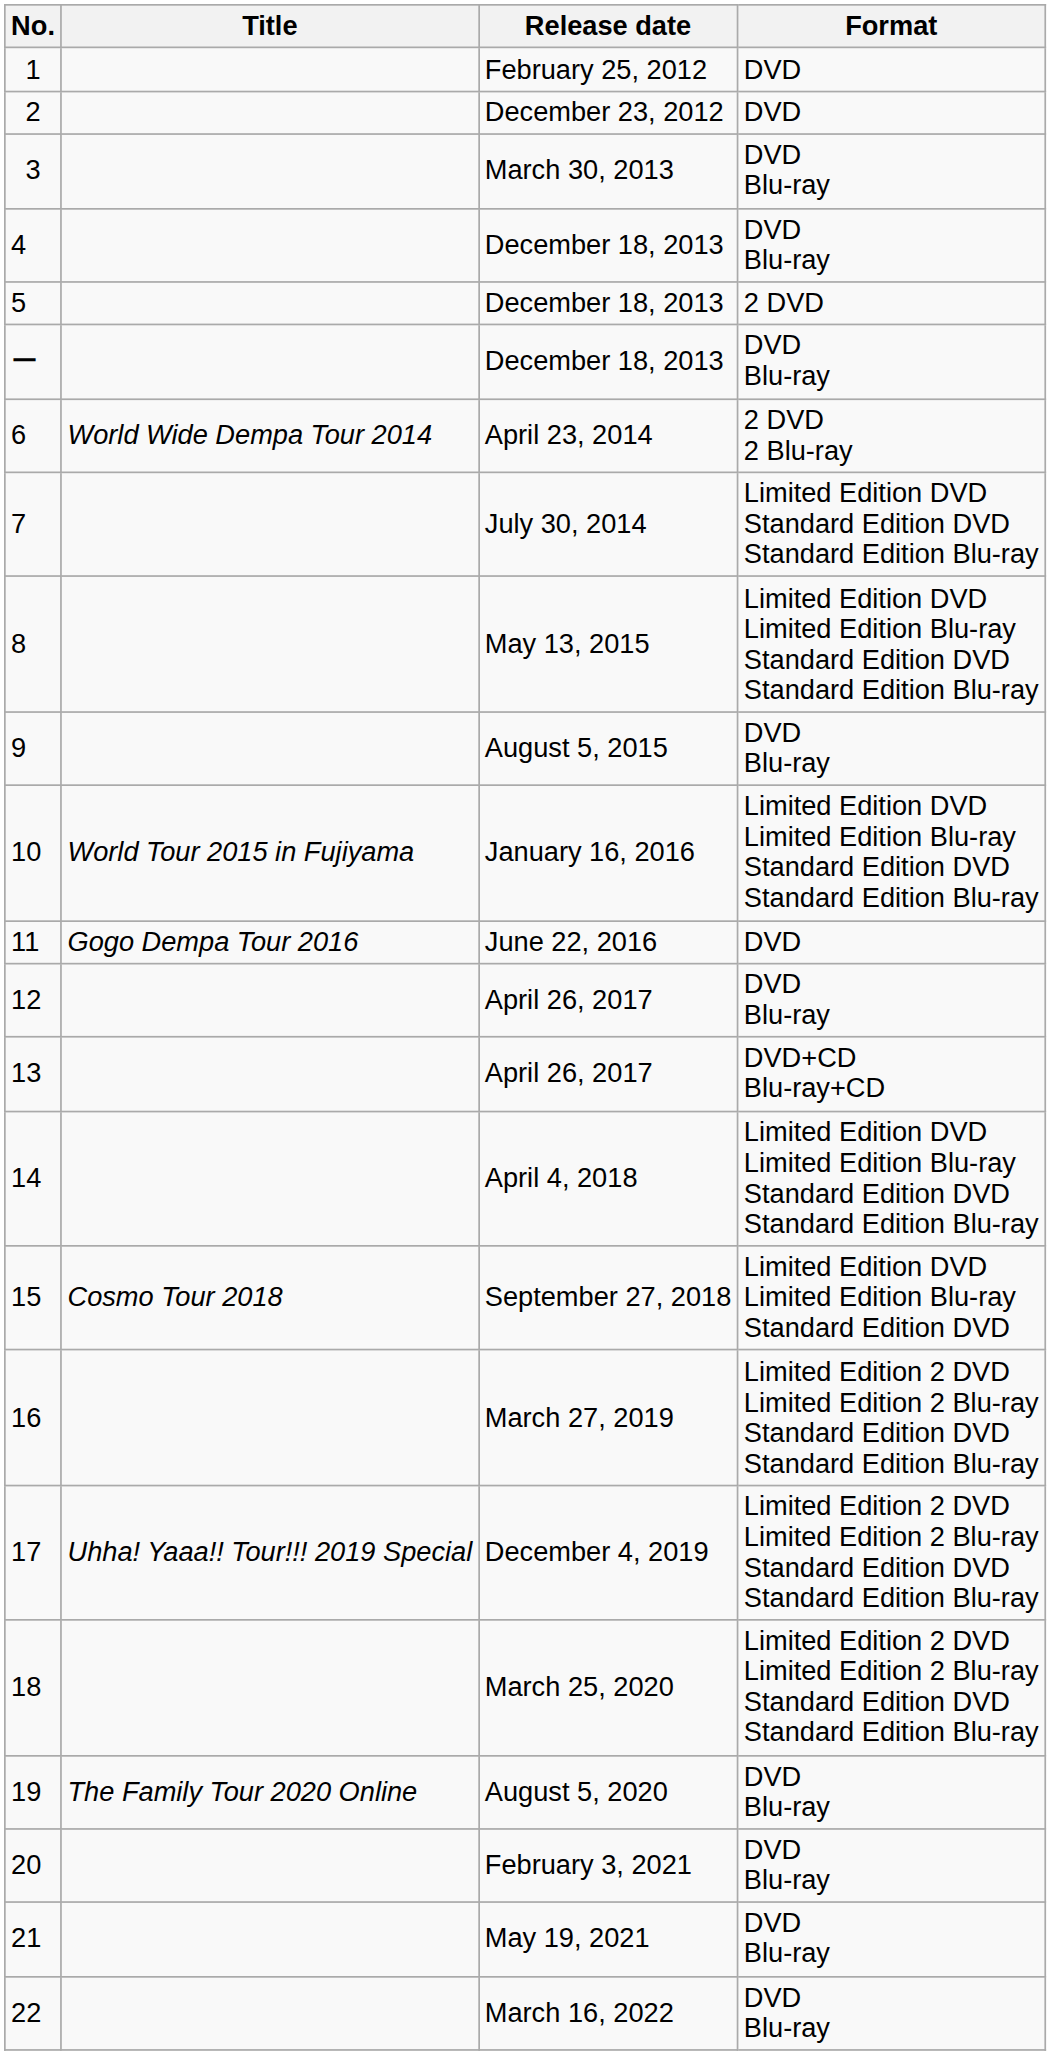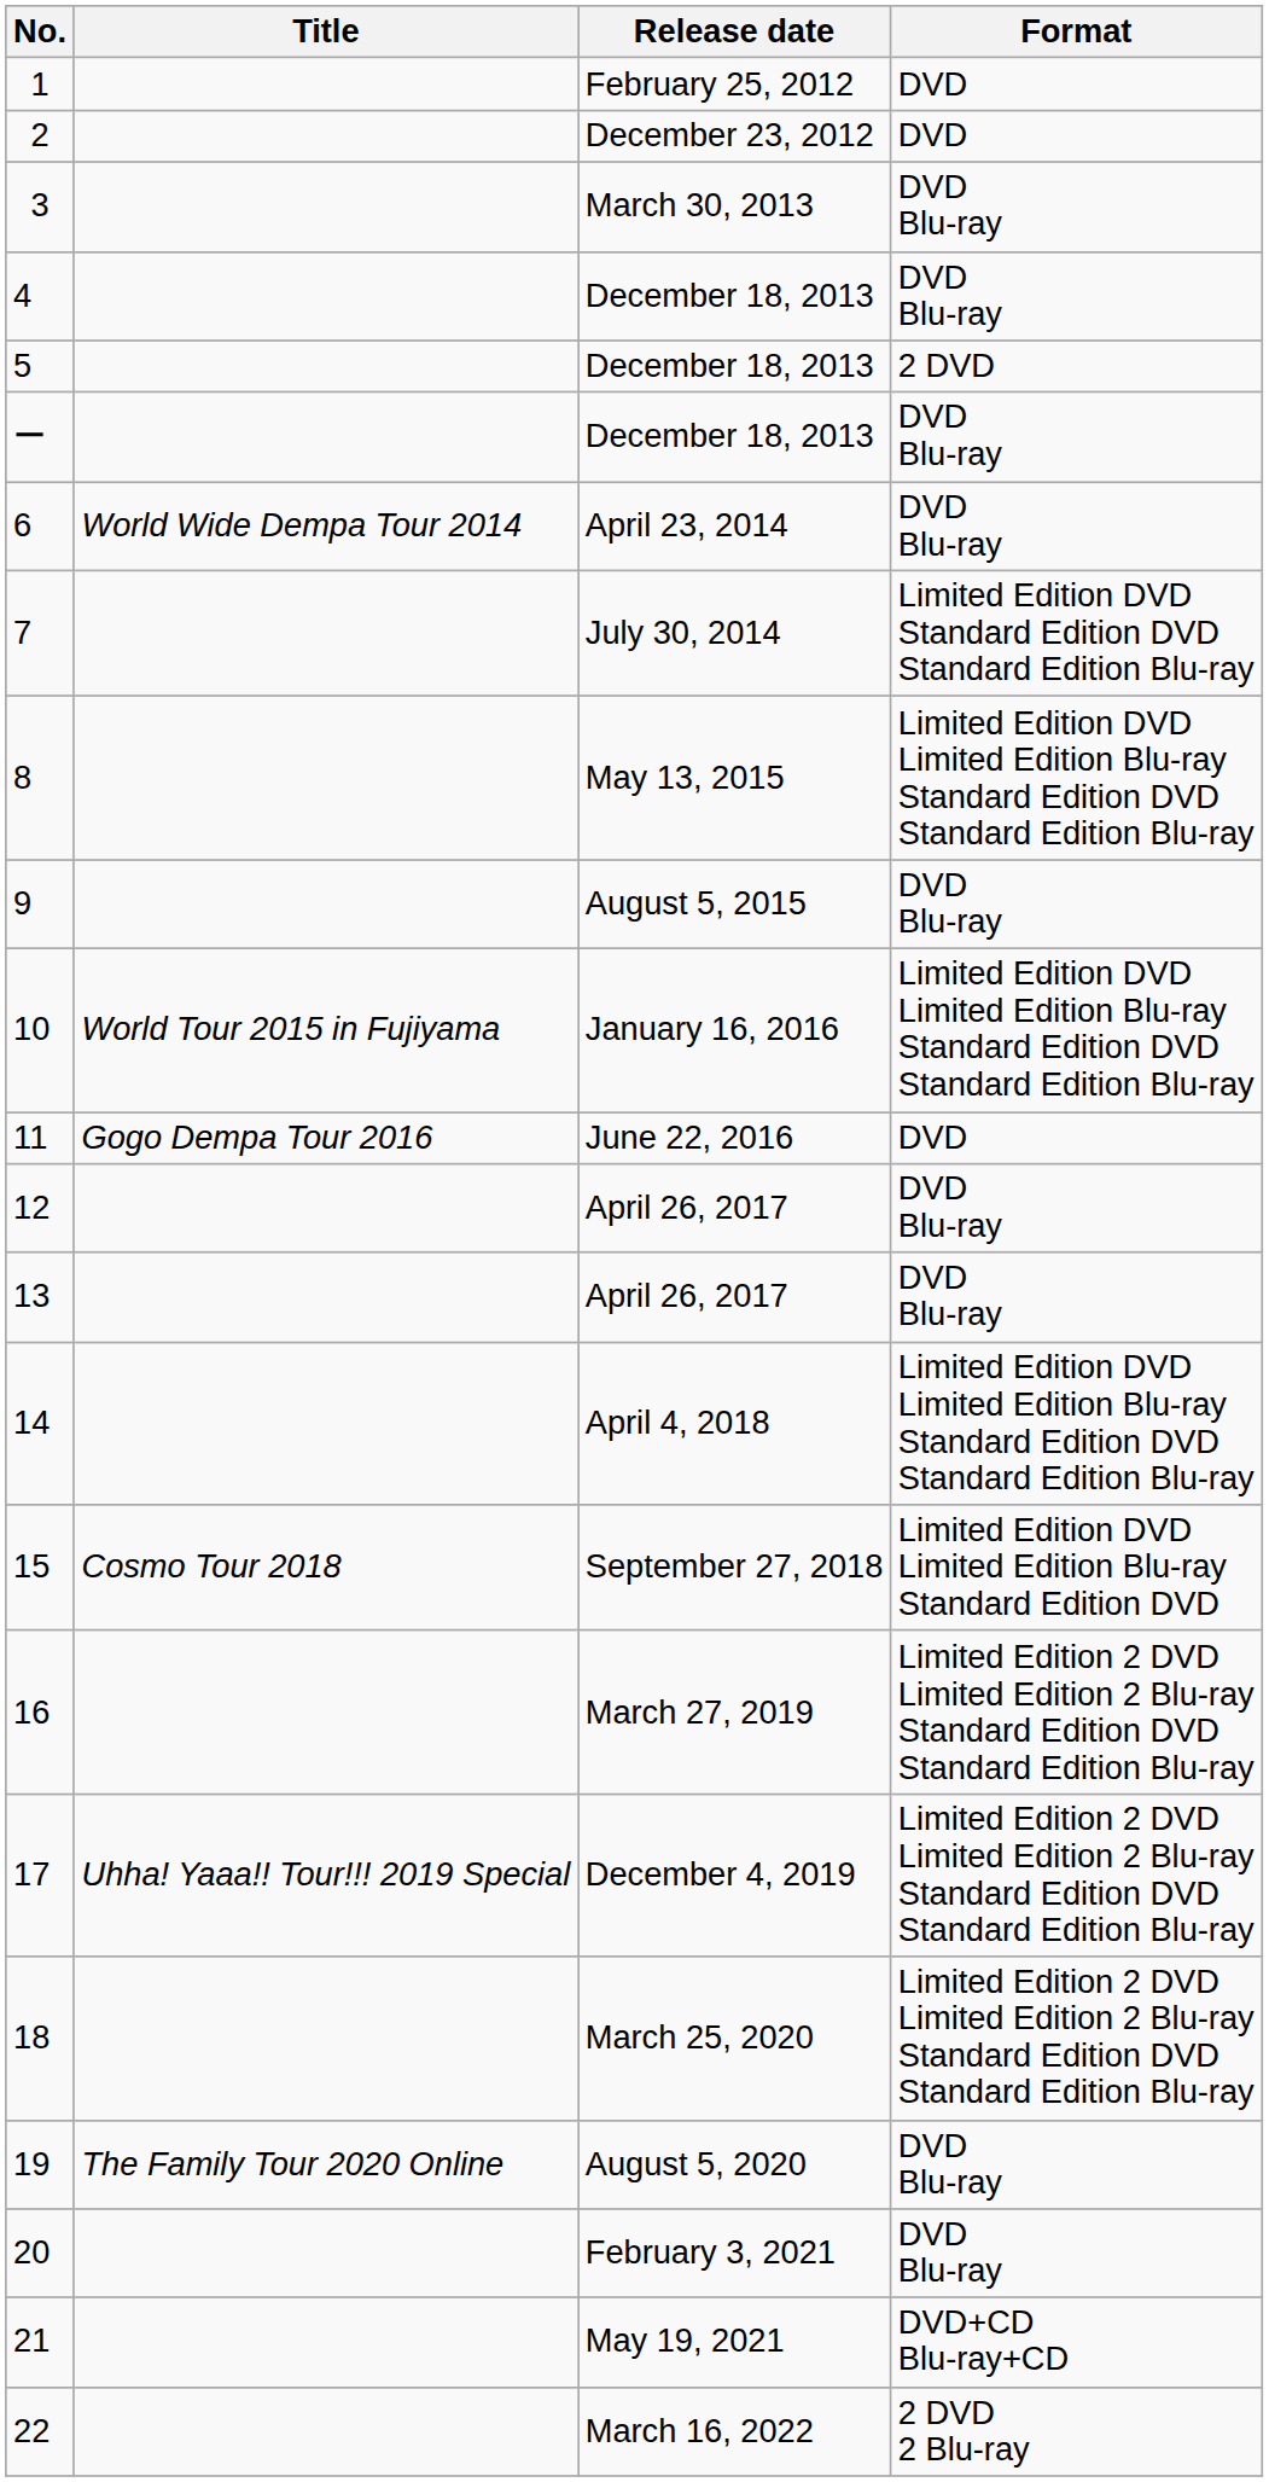6 | Format: 2 DVD 2 Blu-ray -> DVD Blu-ray
13 | Format: DVD+CD Blu-ray+CD -> DVD Blu-ray
21 | Format: DVD Blu-ray -> DVD+CD Blu-ray+CD
22 | Format: DVD Blu-ray -> 2 DVD 2 Blu-ray
